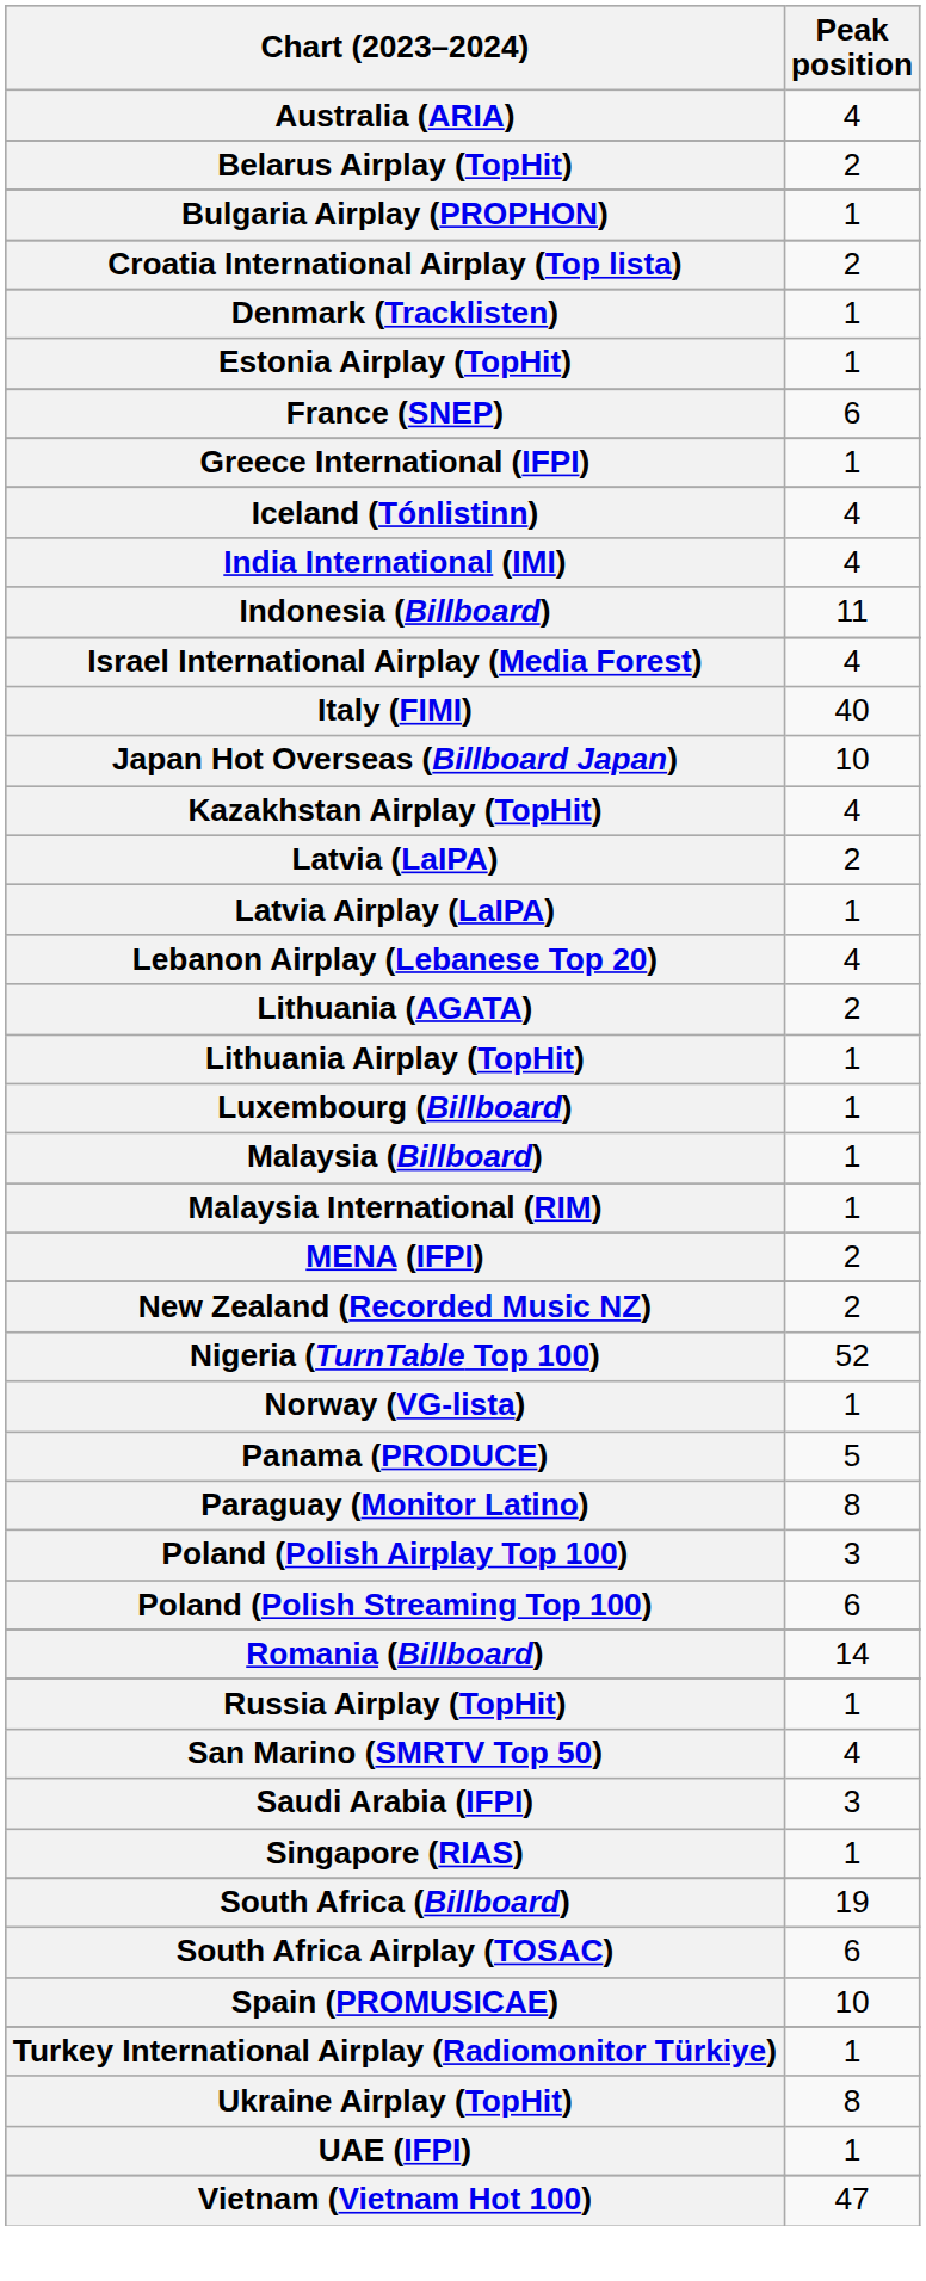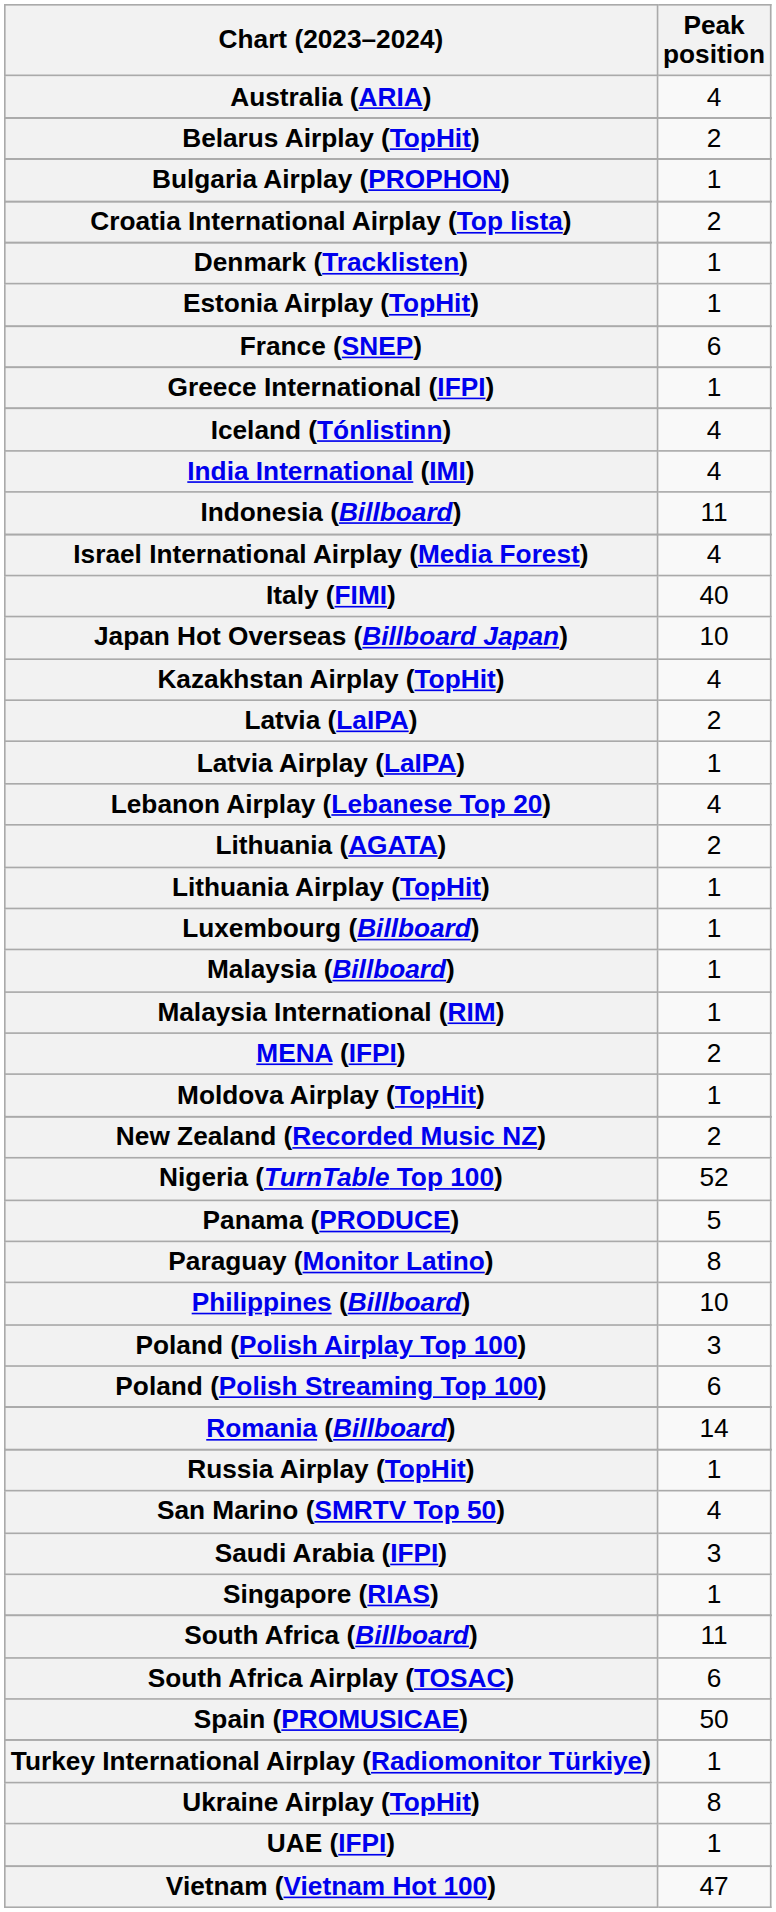+ row: Moldova Airplay (TopHit) | 1
- row: Norway (VG-lista) | 1
+ row: Philippines (Billboard) | 10
South Africa (Billboard) | Peak position: 19 -> 11
Spain (PROMUSICAE) | Peak position: 10 -> 50
